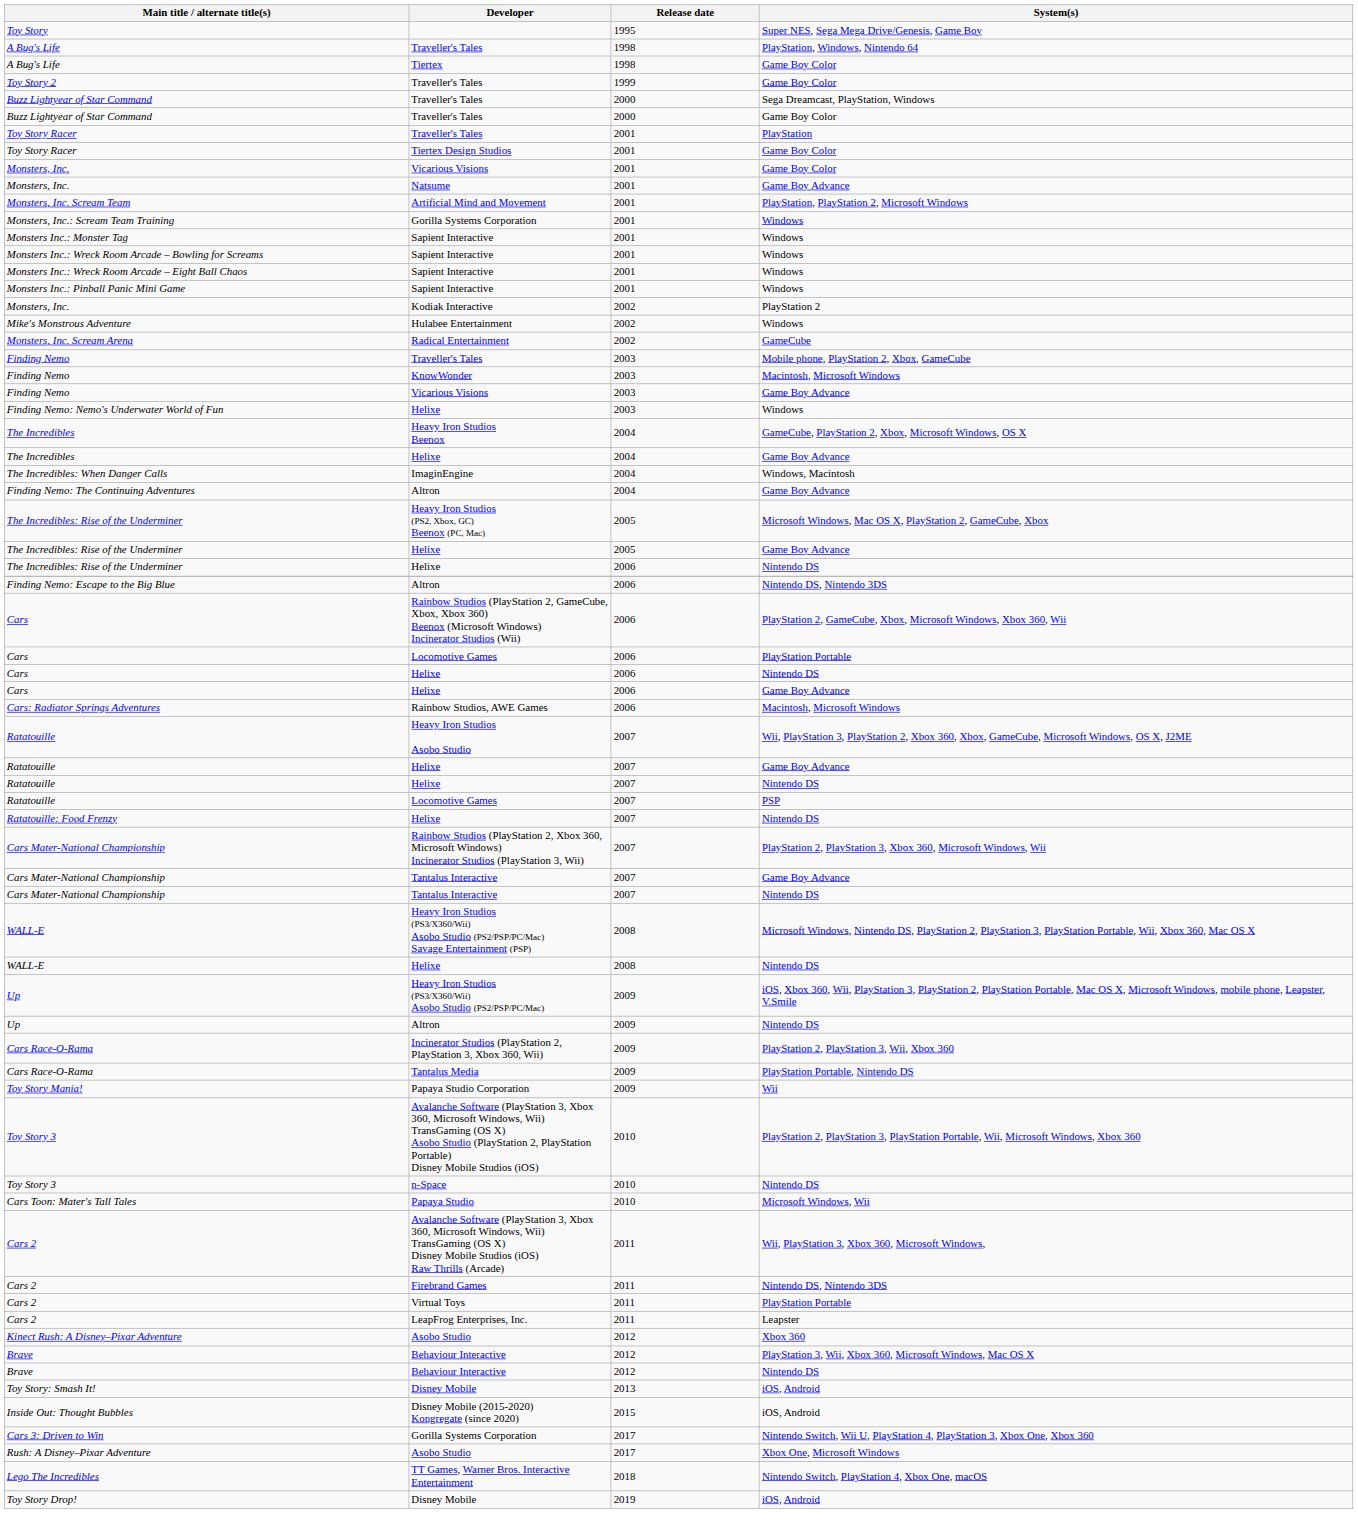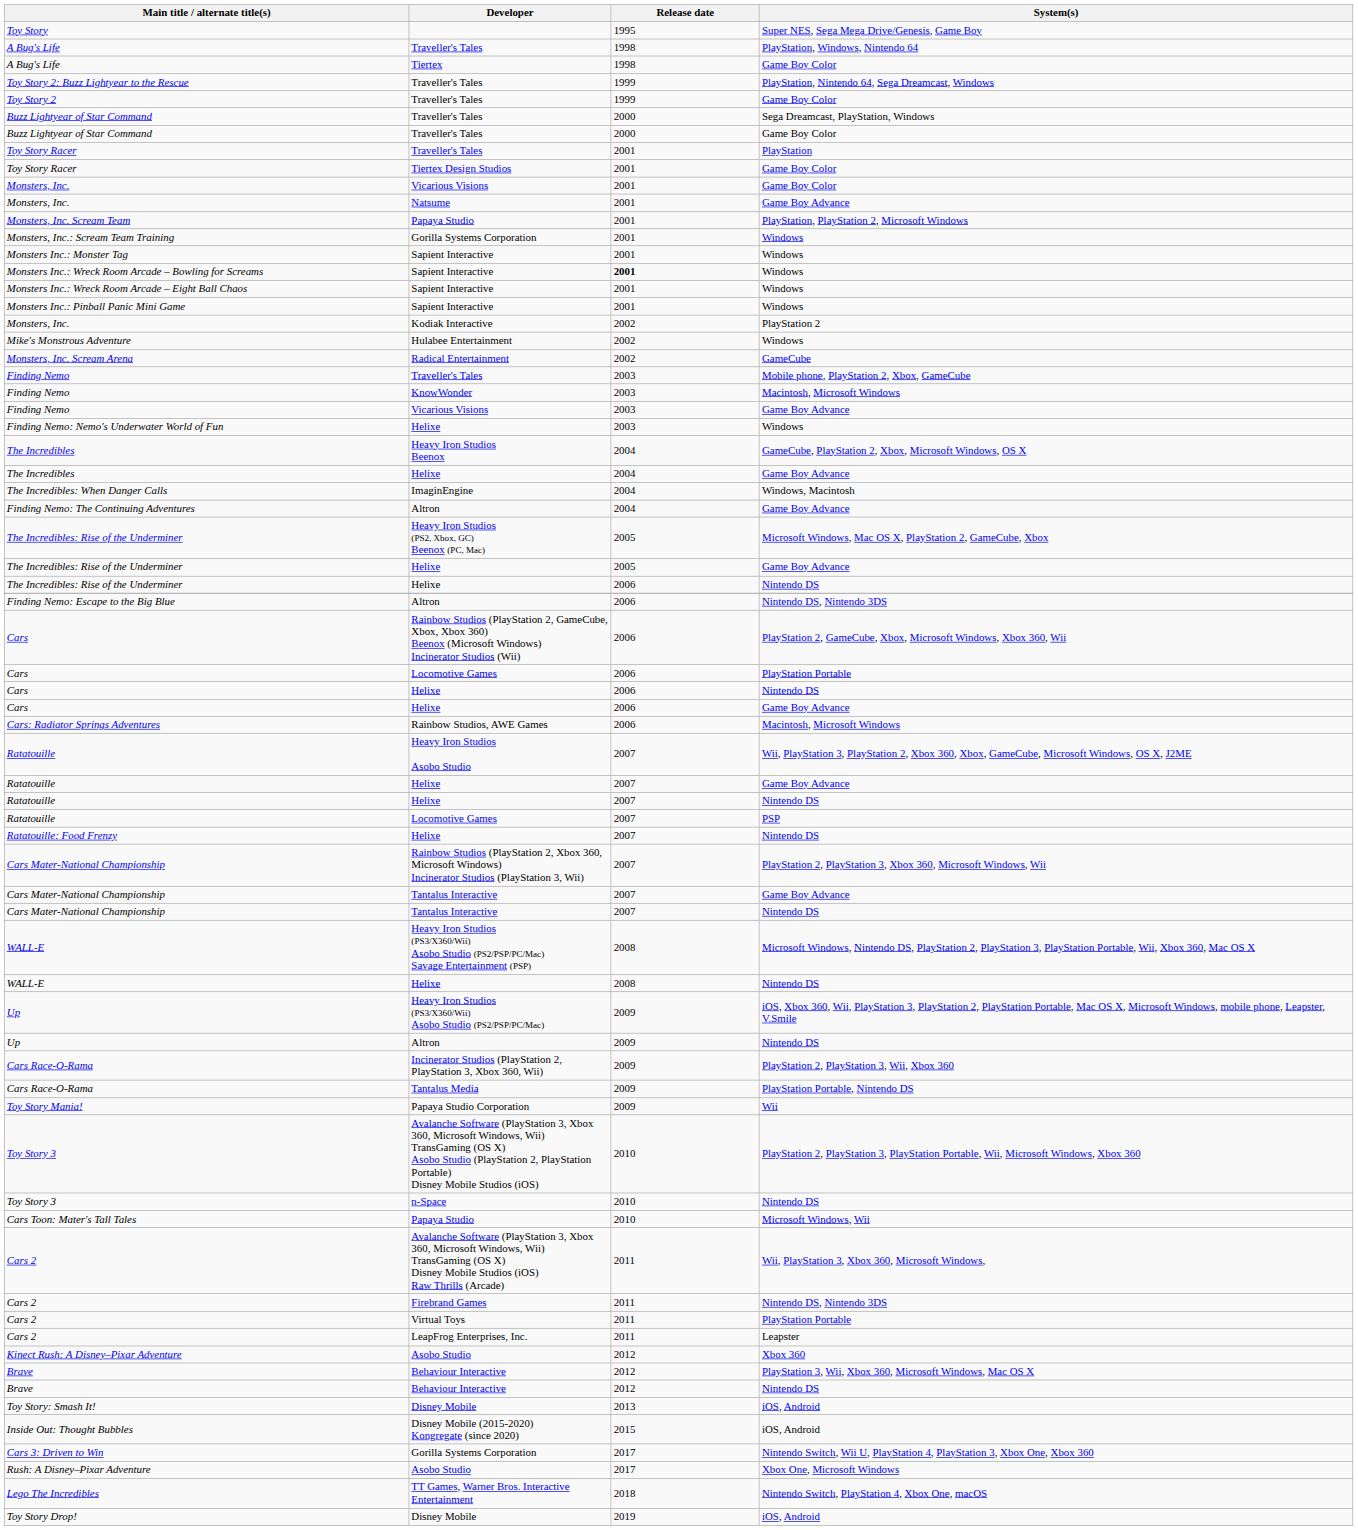+ row: Toy Story 2: Buzz Lightyear to the Rescue | Traveller's Tales | 1999 | PlayStation, Nintendo 64, Sega Dreamcast, Windows
Monsters, Inc. Scream Team | Developer: Artificial Mind and Movement -> Papaya Studio
Monsters Inc.: Wreck Room Arcade – Bowling for Screams | Release date: normal -> bold
